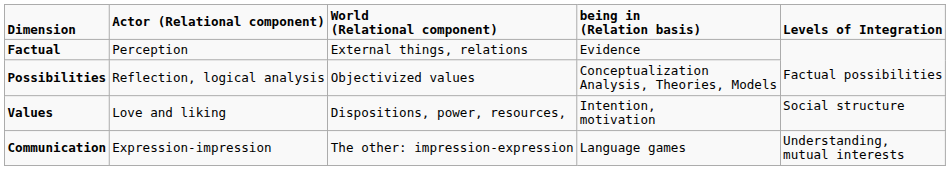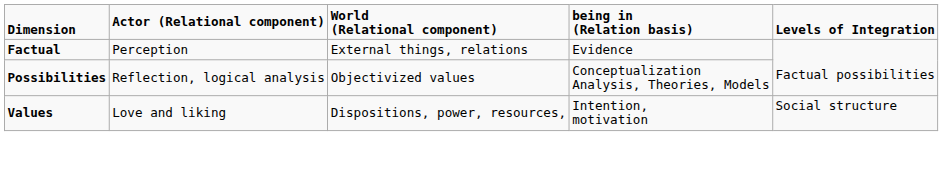- row: Communication | Expression-impression | The other: impression-expression | Language games | Understanding, mutual interests
